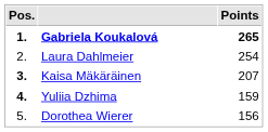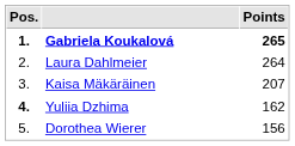Laura Dahlmeier | Points: 254 -> 264
Kaisa Mäkäräinen | Pos.: bold -> normal
Yuliia Dzhima | Points: 159 -> 162
